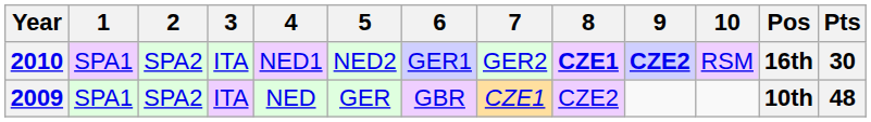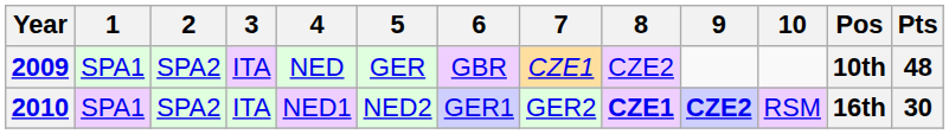rows swapped: 2009 <-> 2010
